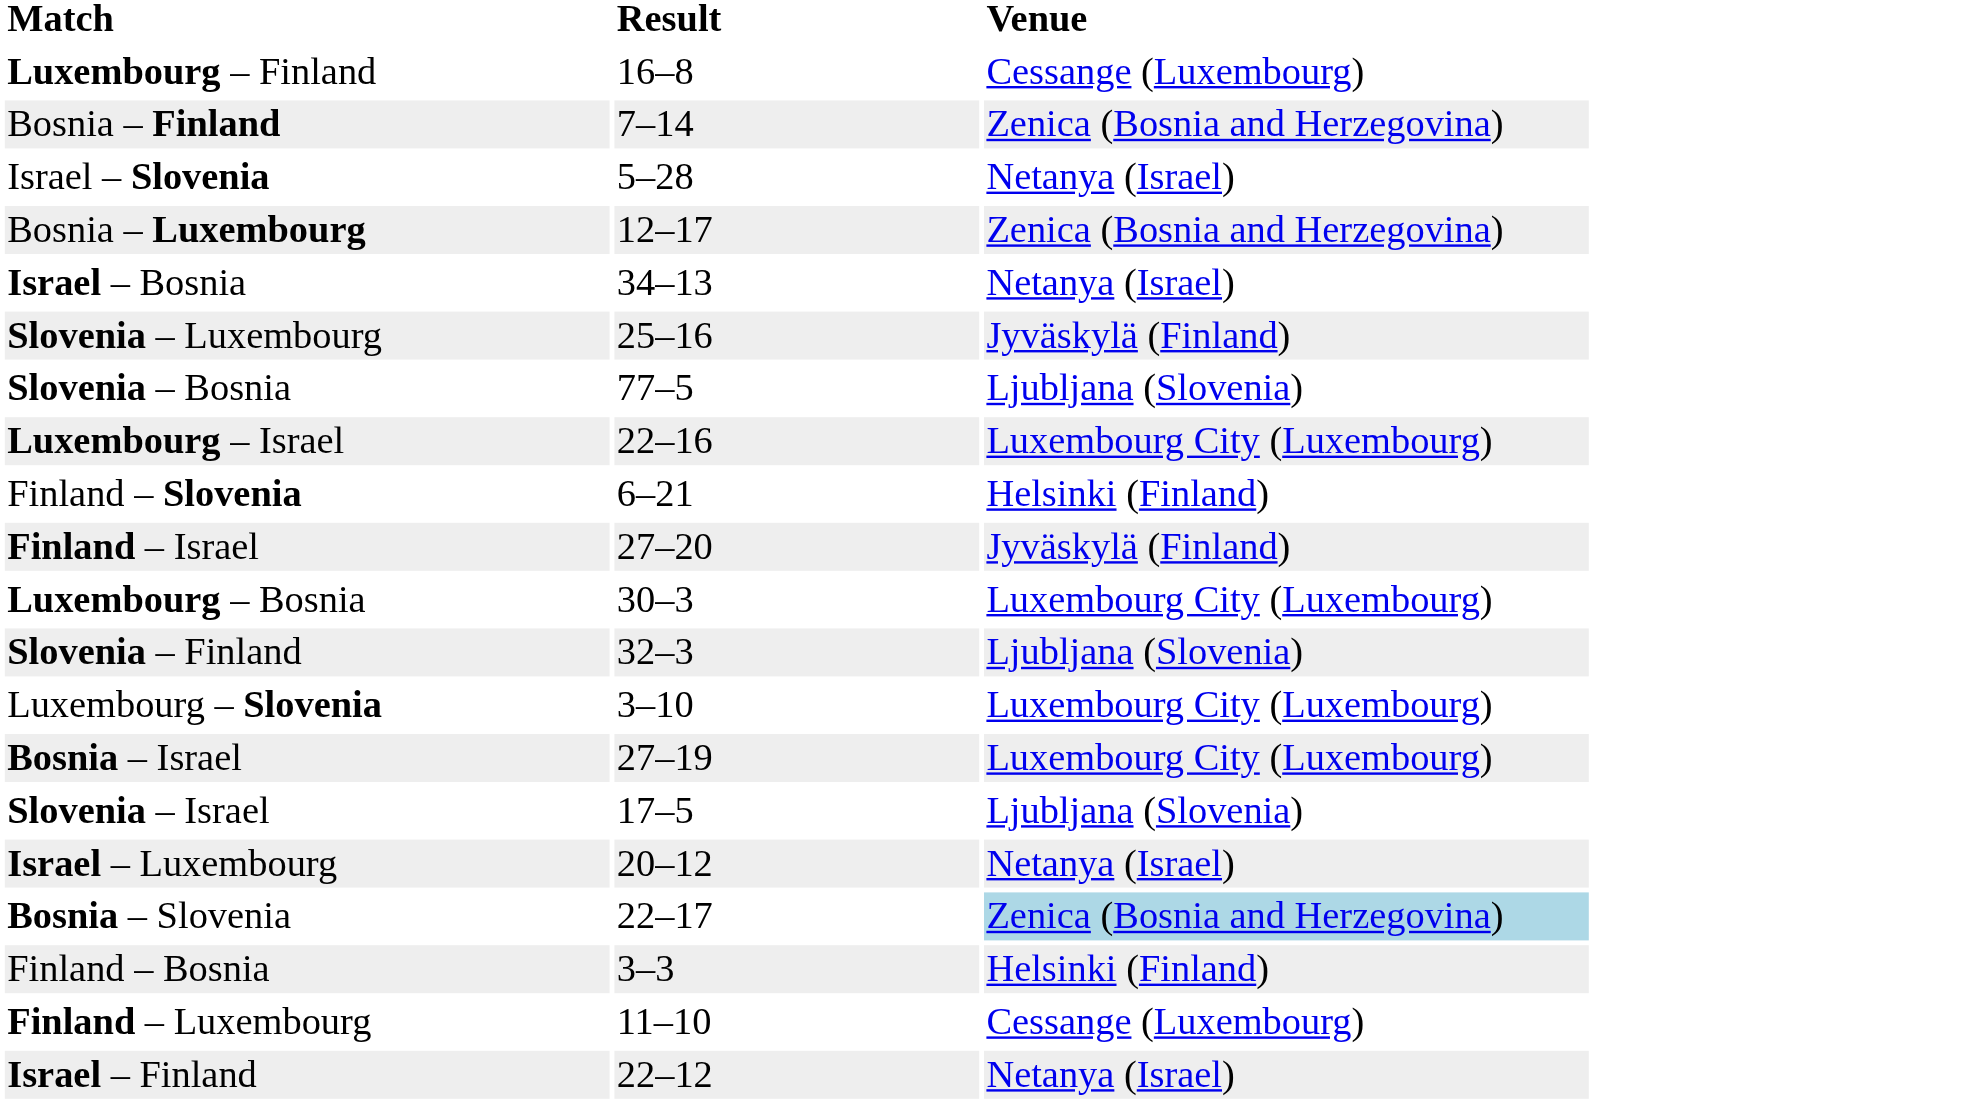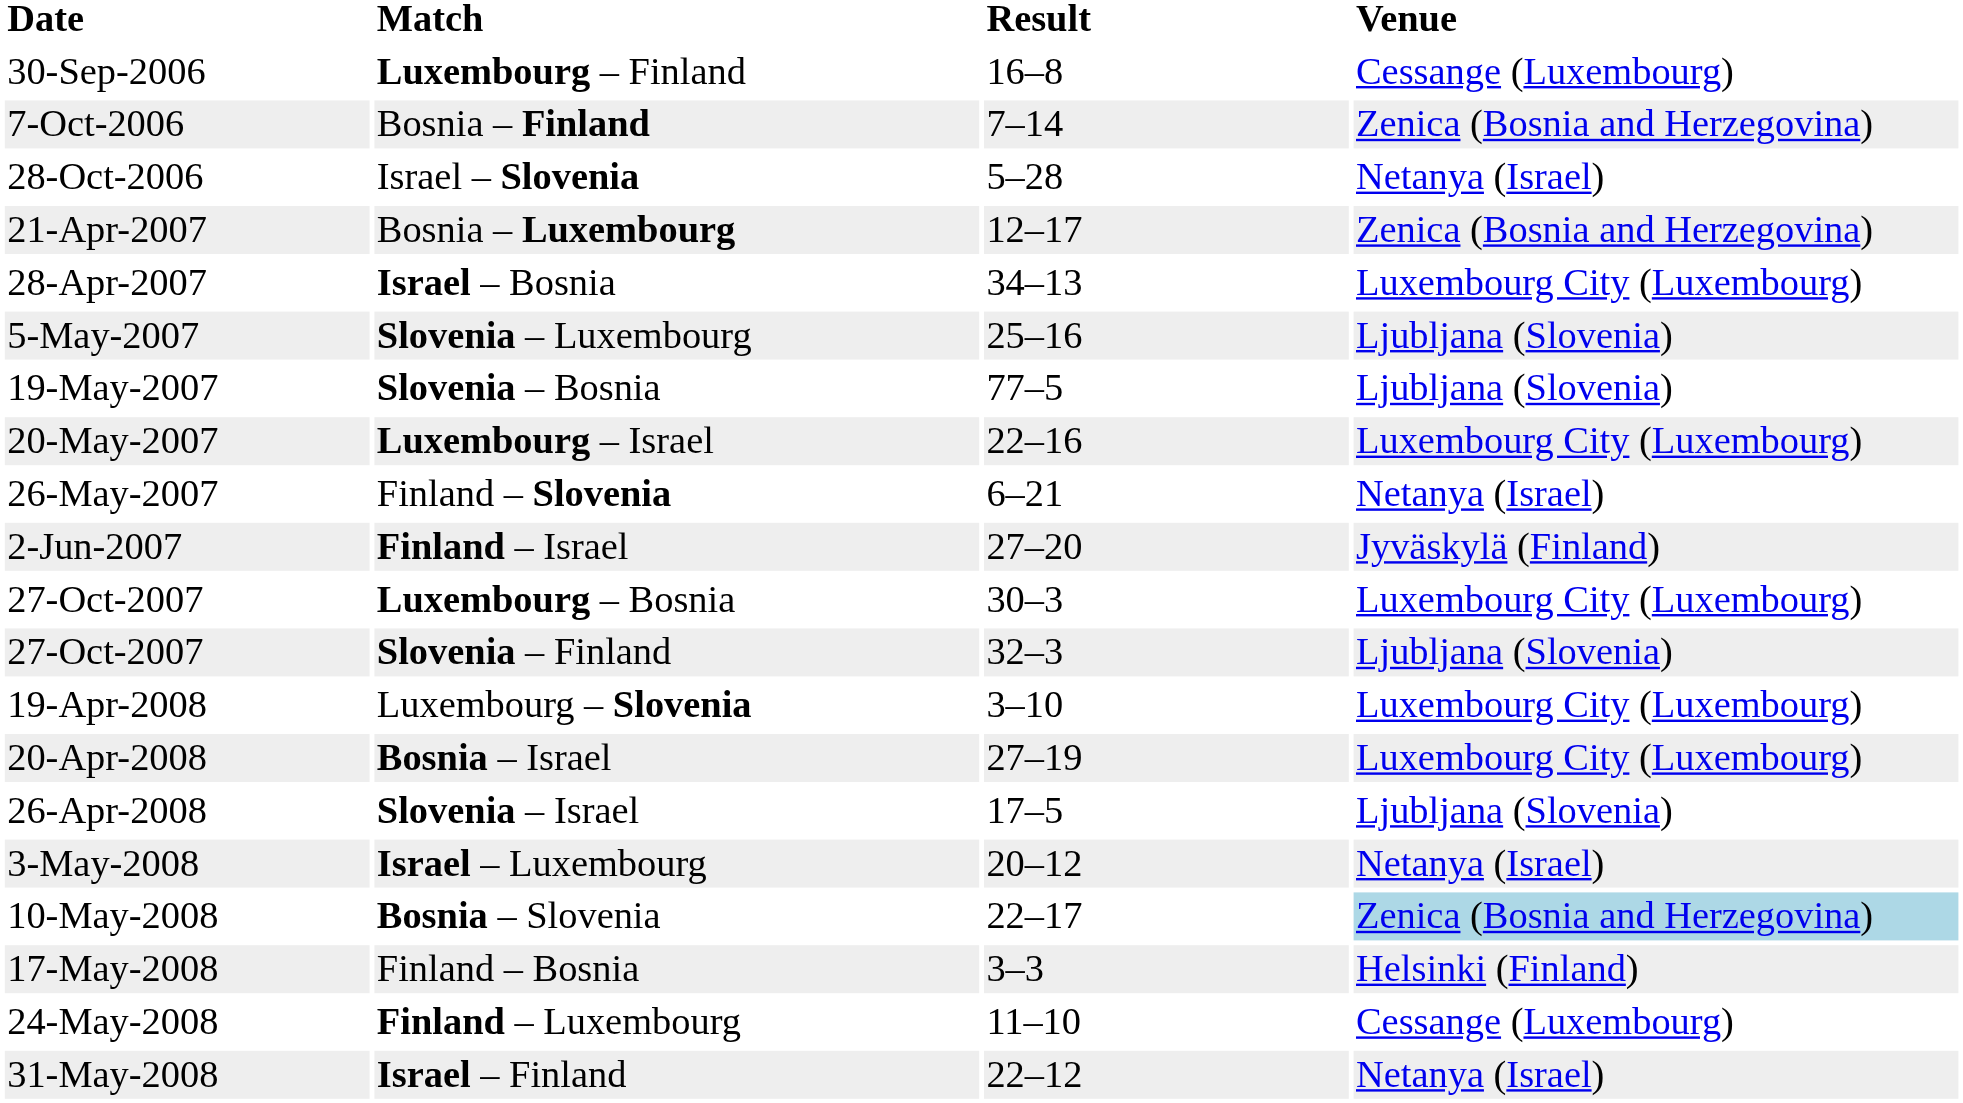+ column: Date | 30-Sep-2006 | 7-Oct-2006 | 28-Oct-2006 | 21-Apr-2007 | 28-Apr-2007 | 5-May-2007 | 19-May-2007 | 20-May-2007 | 26-May-2007 | 2-Jun-2007 | 27-Oct-2007 | 27-Oct-2007 | 19-Apr-2008 | 20-Apr-2008 | 26-Apr-2008 | 3-May-2008 | 10-May-2008 | 17-May-2008 | 24-May-2008 | 31-May-2008
Israel – Bosnia | Venue: Netanya (Israel) -> Luxembourg City (Luxembourg)
Slovenia – Luxembourg | Venue: Jyväskylä (Finland) -> Ljubljana (Slovenia)
Finland – Slovenia | Venue: Helsinki (Finland) -> Netanya (Israel)
